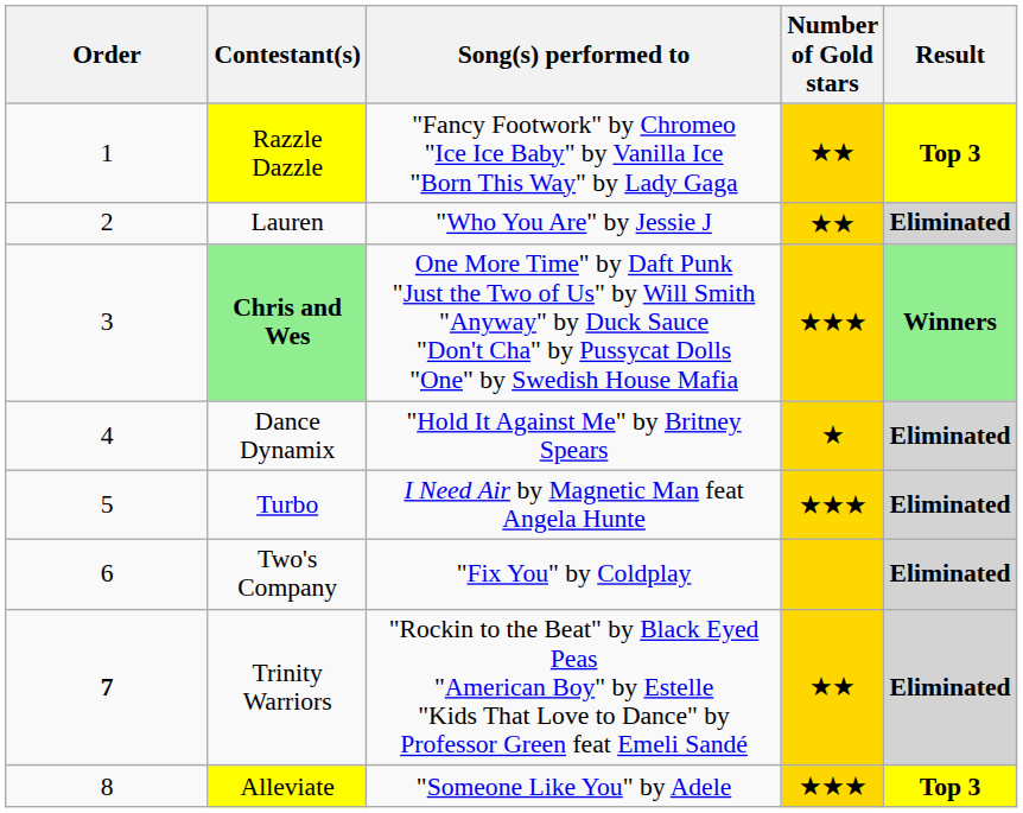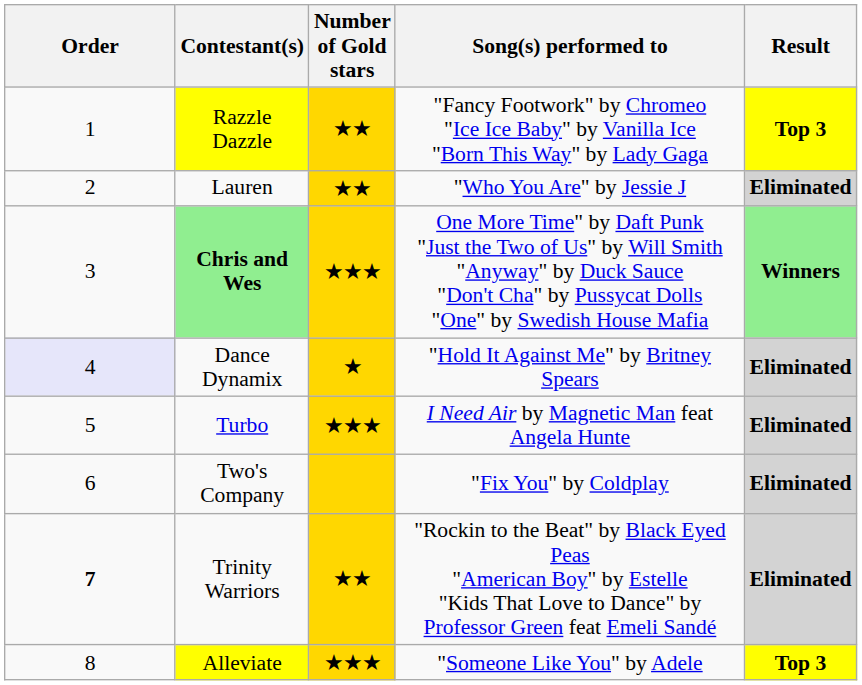columns swapped: Song(s) performed to <-> Number of Gold stars
Dance Dynamix | Order: no background -> lavender background
